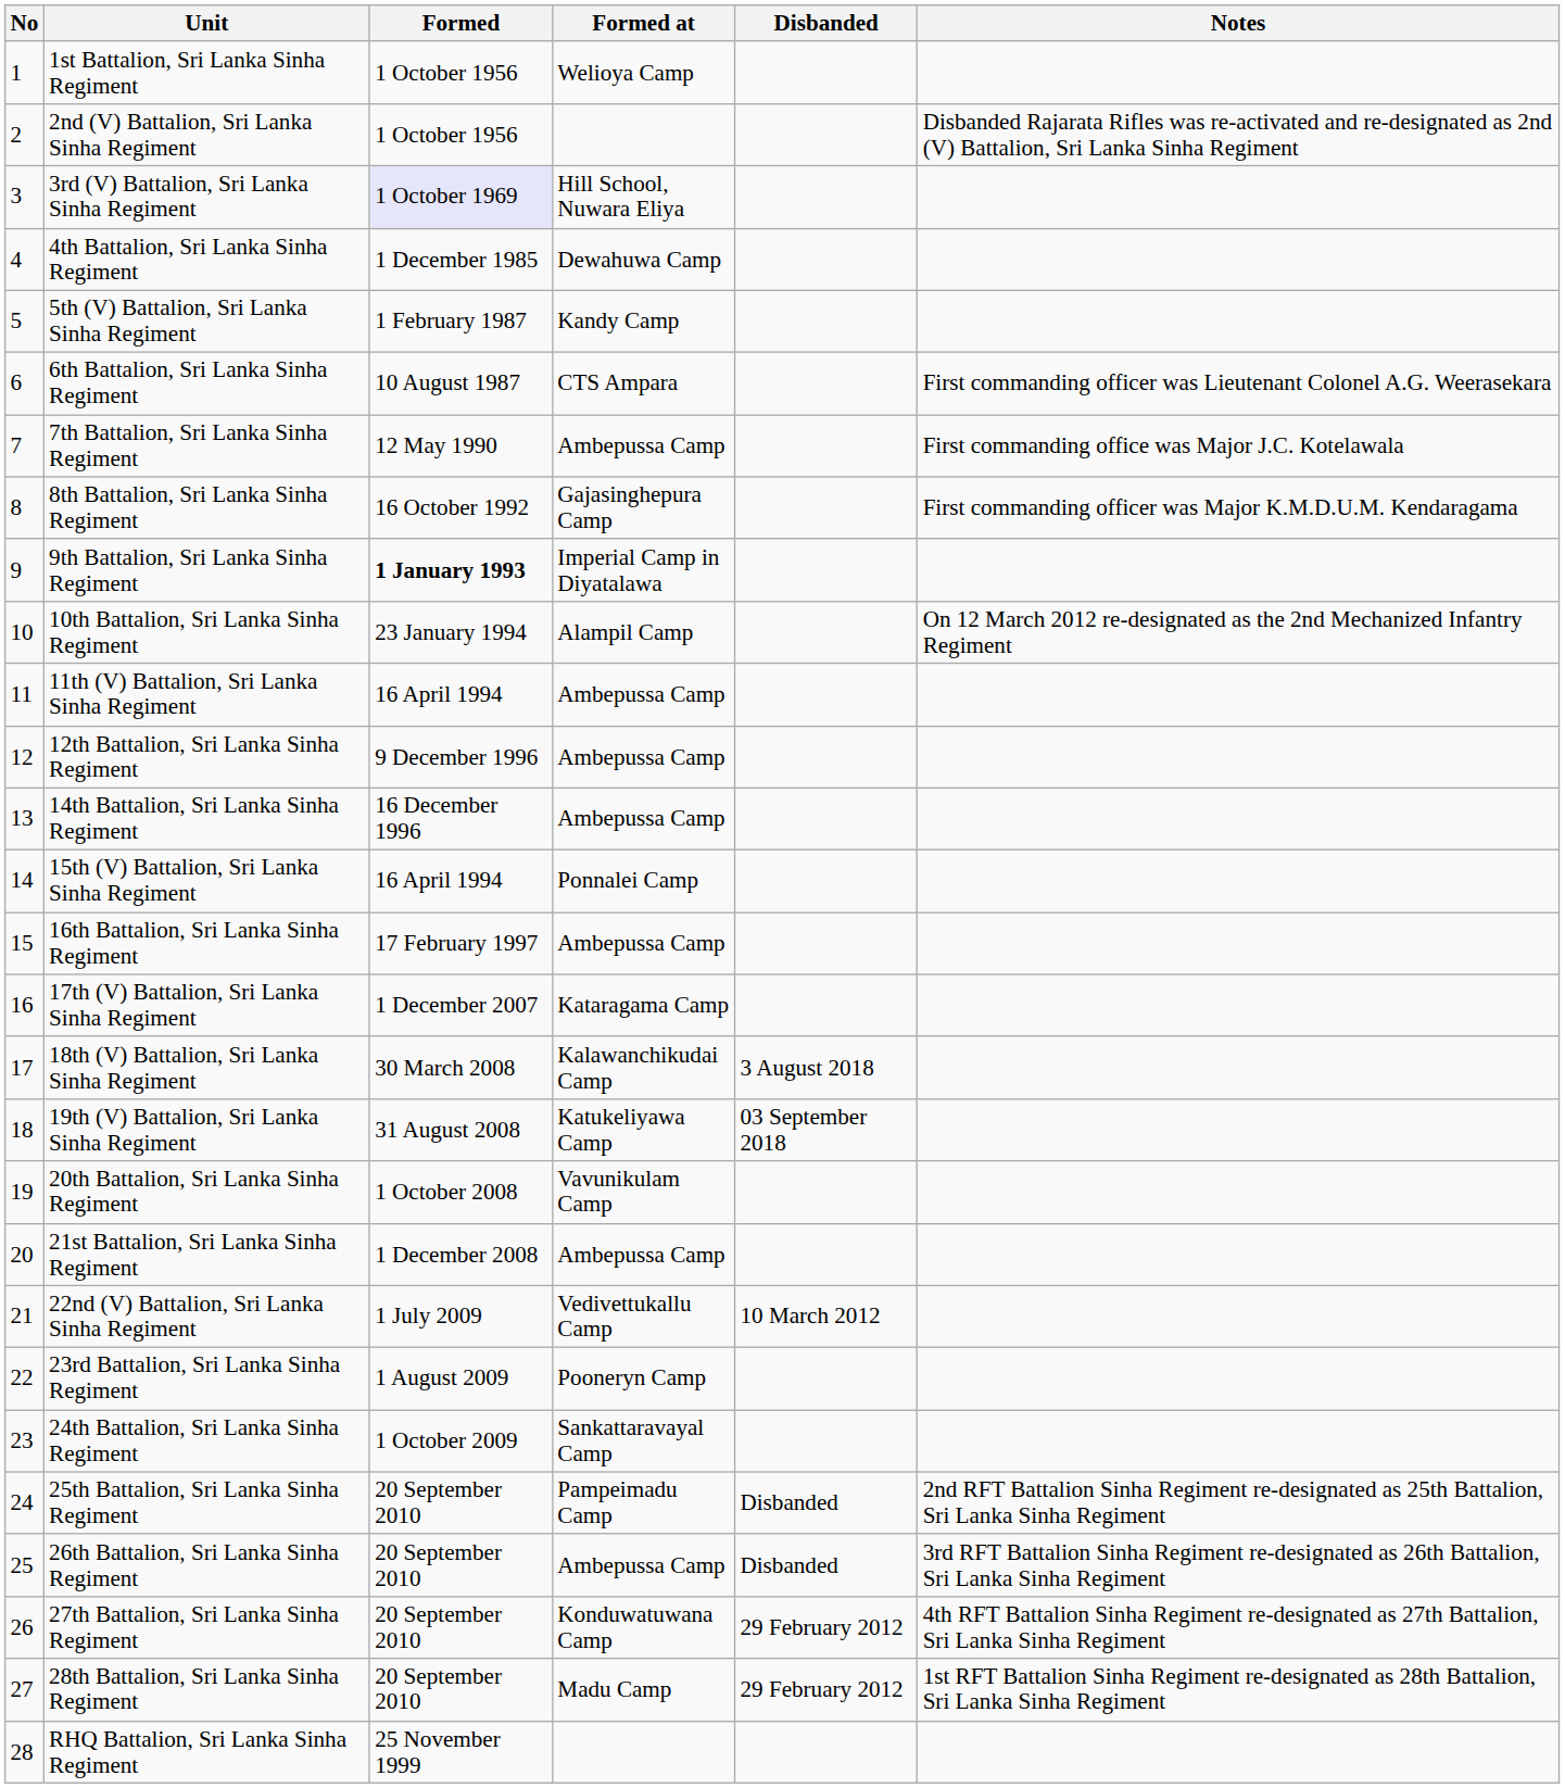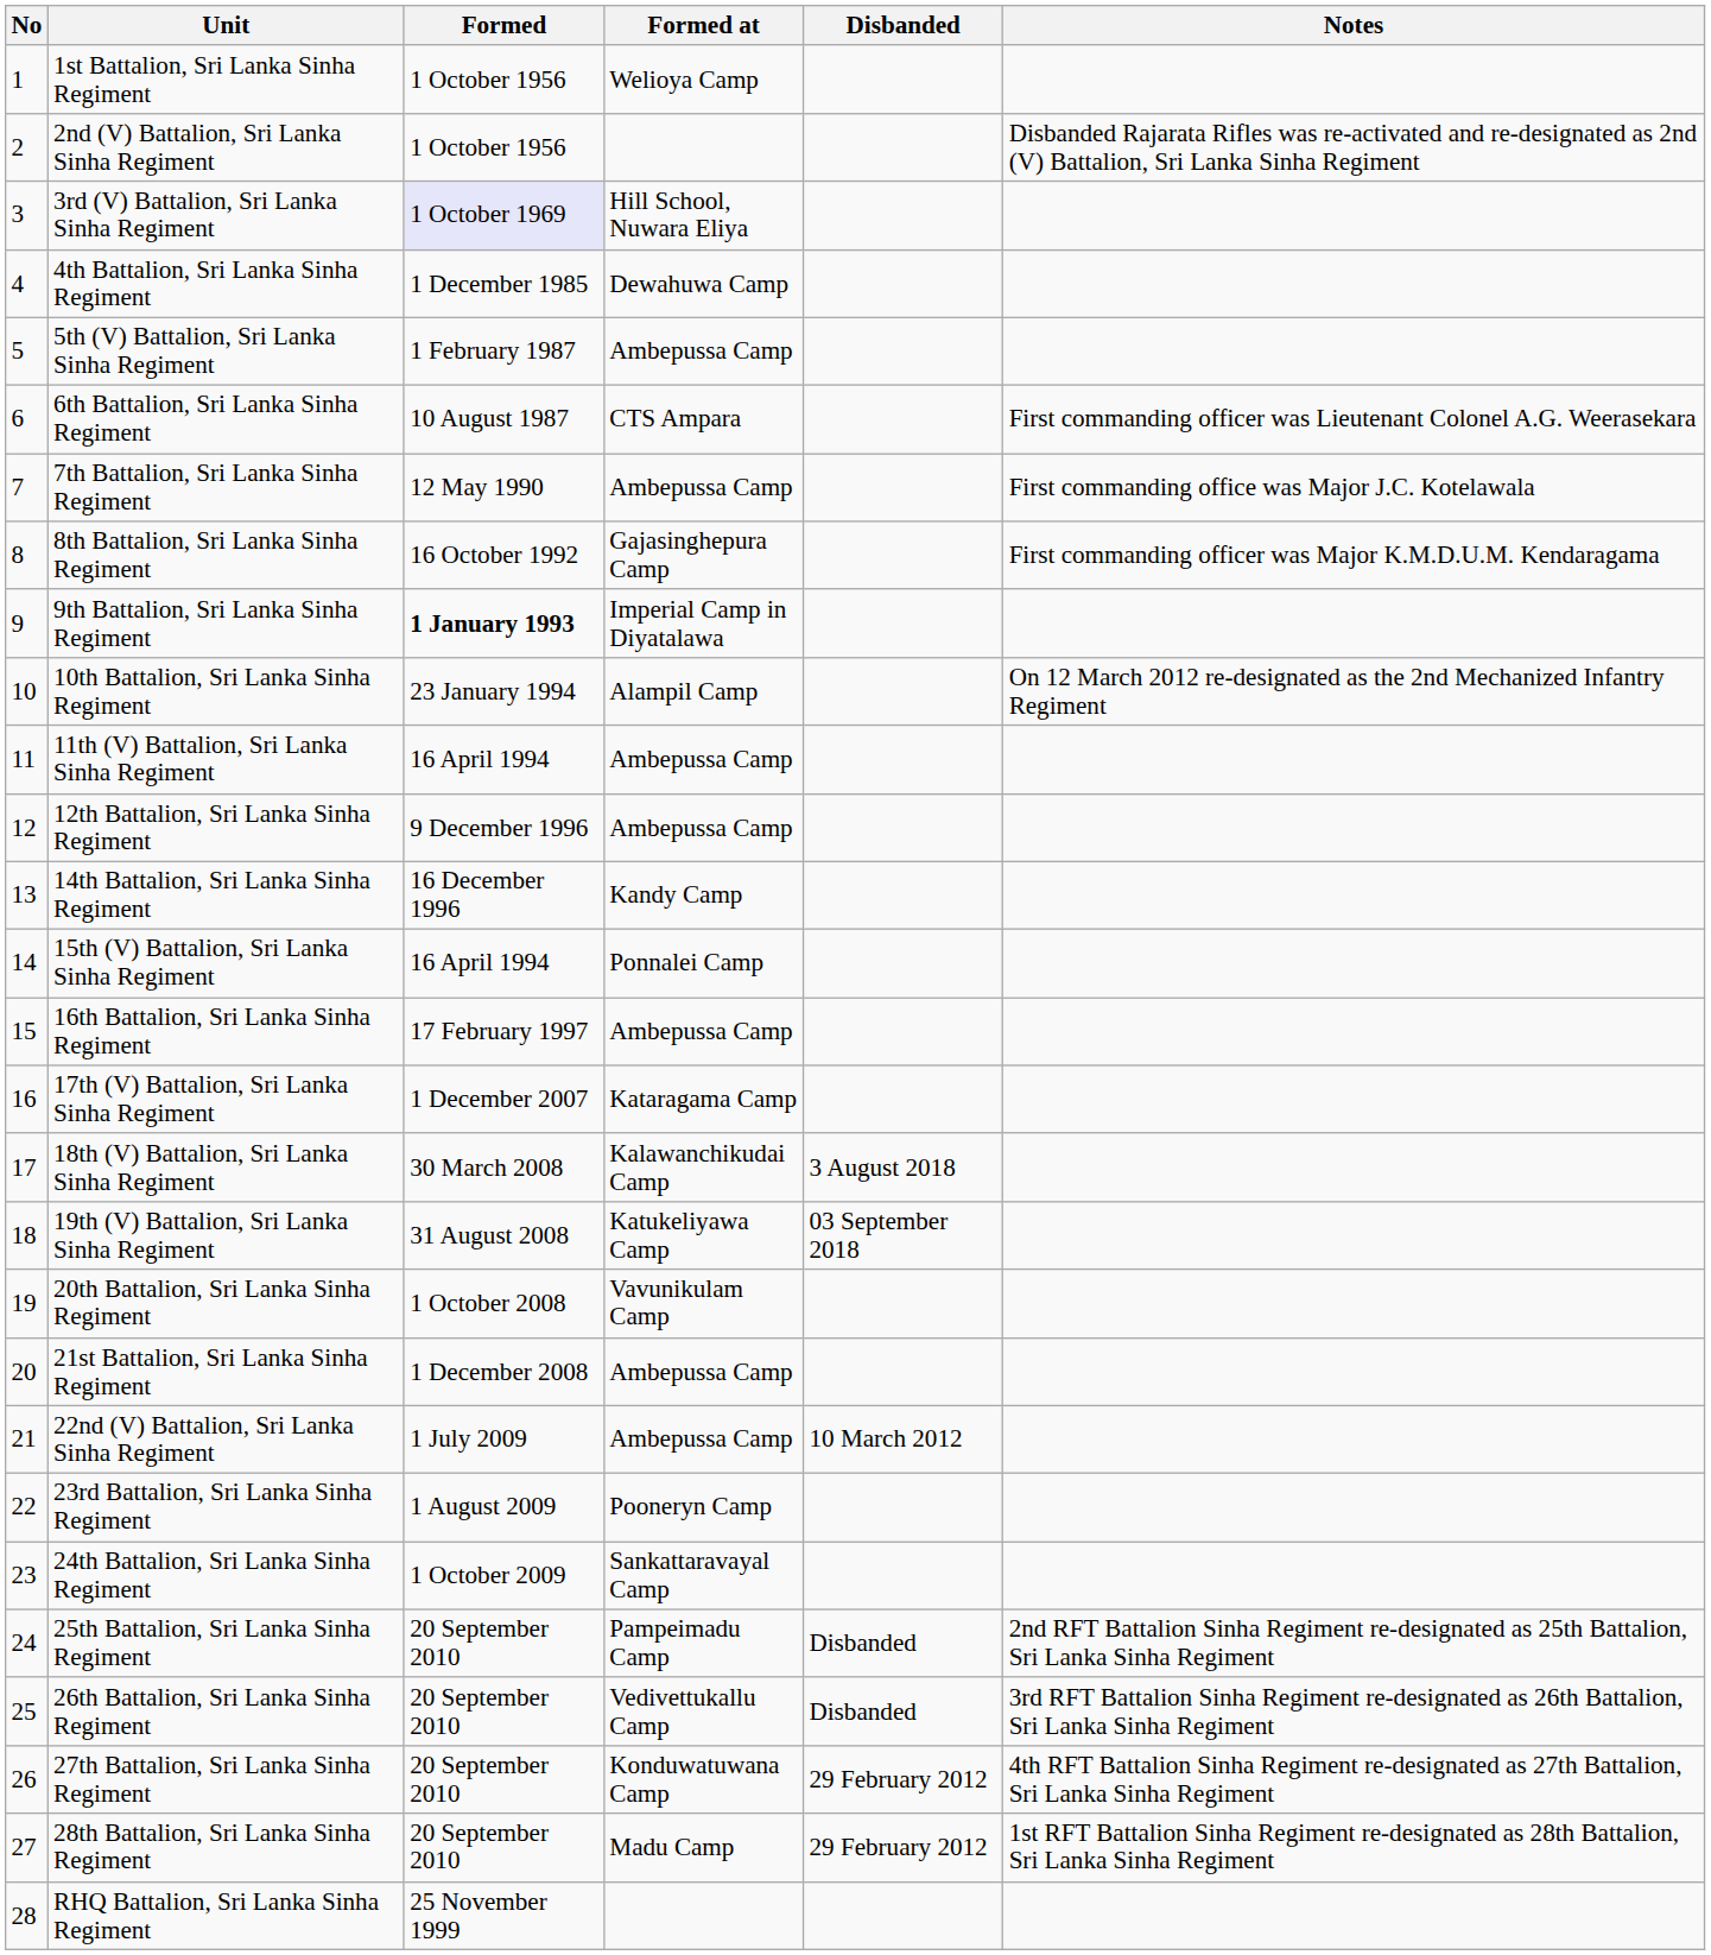5th (V) Battalion, Sri Lanka Sinha Regiment | Formed at: Kandy Camp -> Ambepussa Camp
14th Battalion, Sri Lanka Sinha Regiment | Formed at: Ambepussa Camp -> Kandy Camp
22nd (V) Battalion, Sri Lanka Sinha Regiment | Formed at: Vedivettukallu Camp -> Ambepussa Camp
26th Battalion, Sri Lanka Sinha Regiment | Formed at: Ambepussa Camp -> Vedivettukallu Camp
